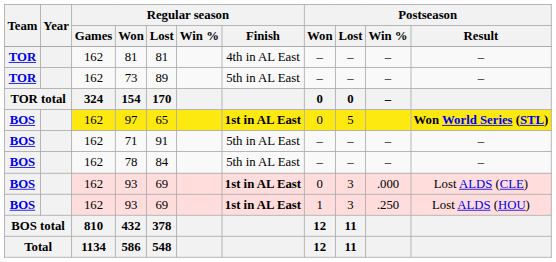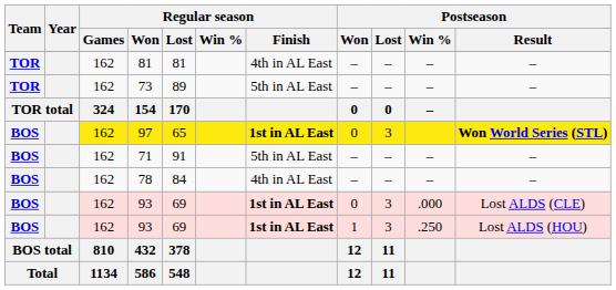97 | Postseason / Lost: 5 -> 3
78 | Regular season / Finish: 5th in AL East -> 4th in AL East
